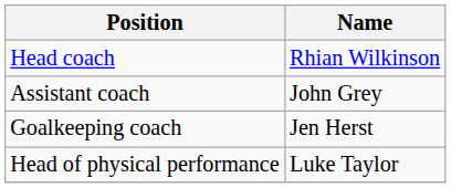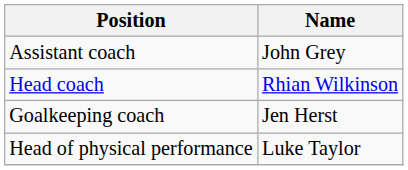rows swapped: Head coach <-> Assistant coach
